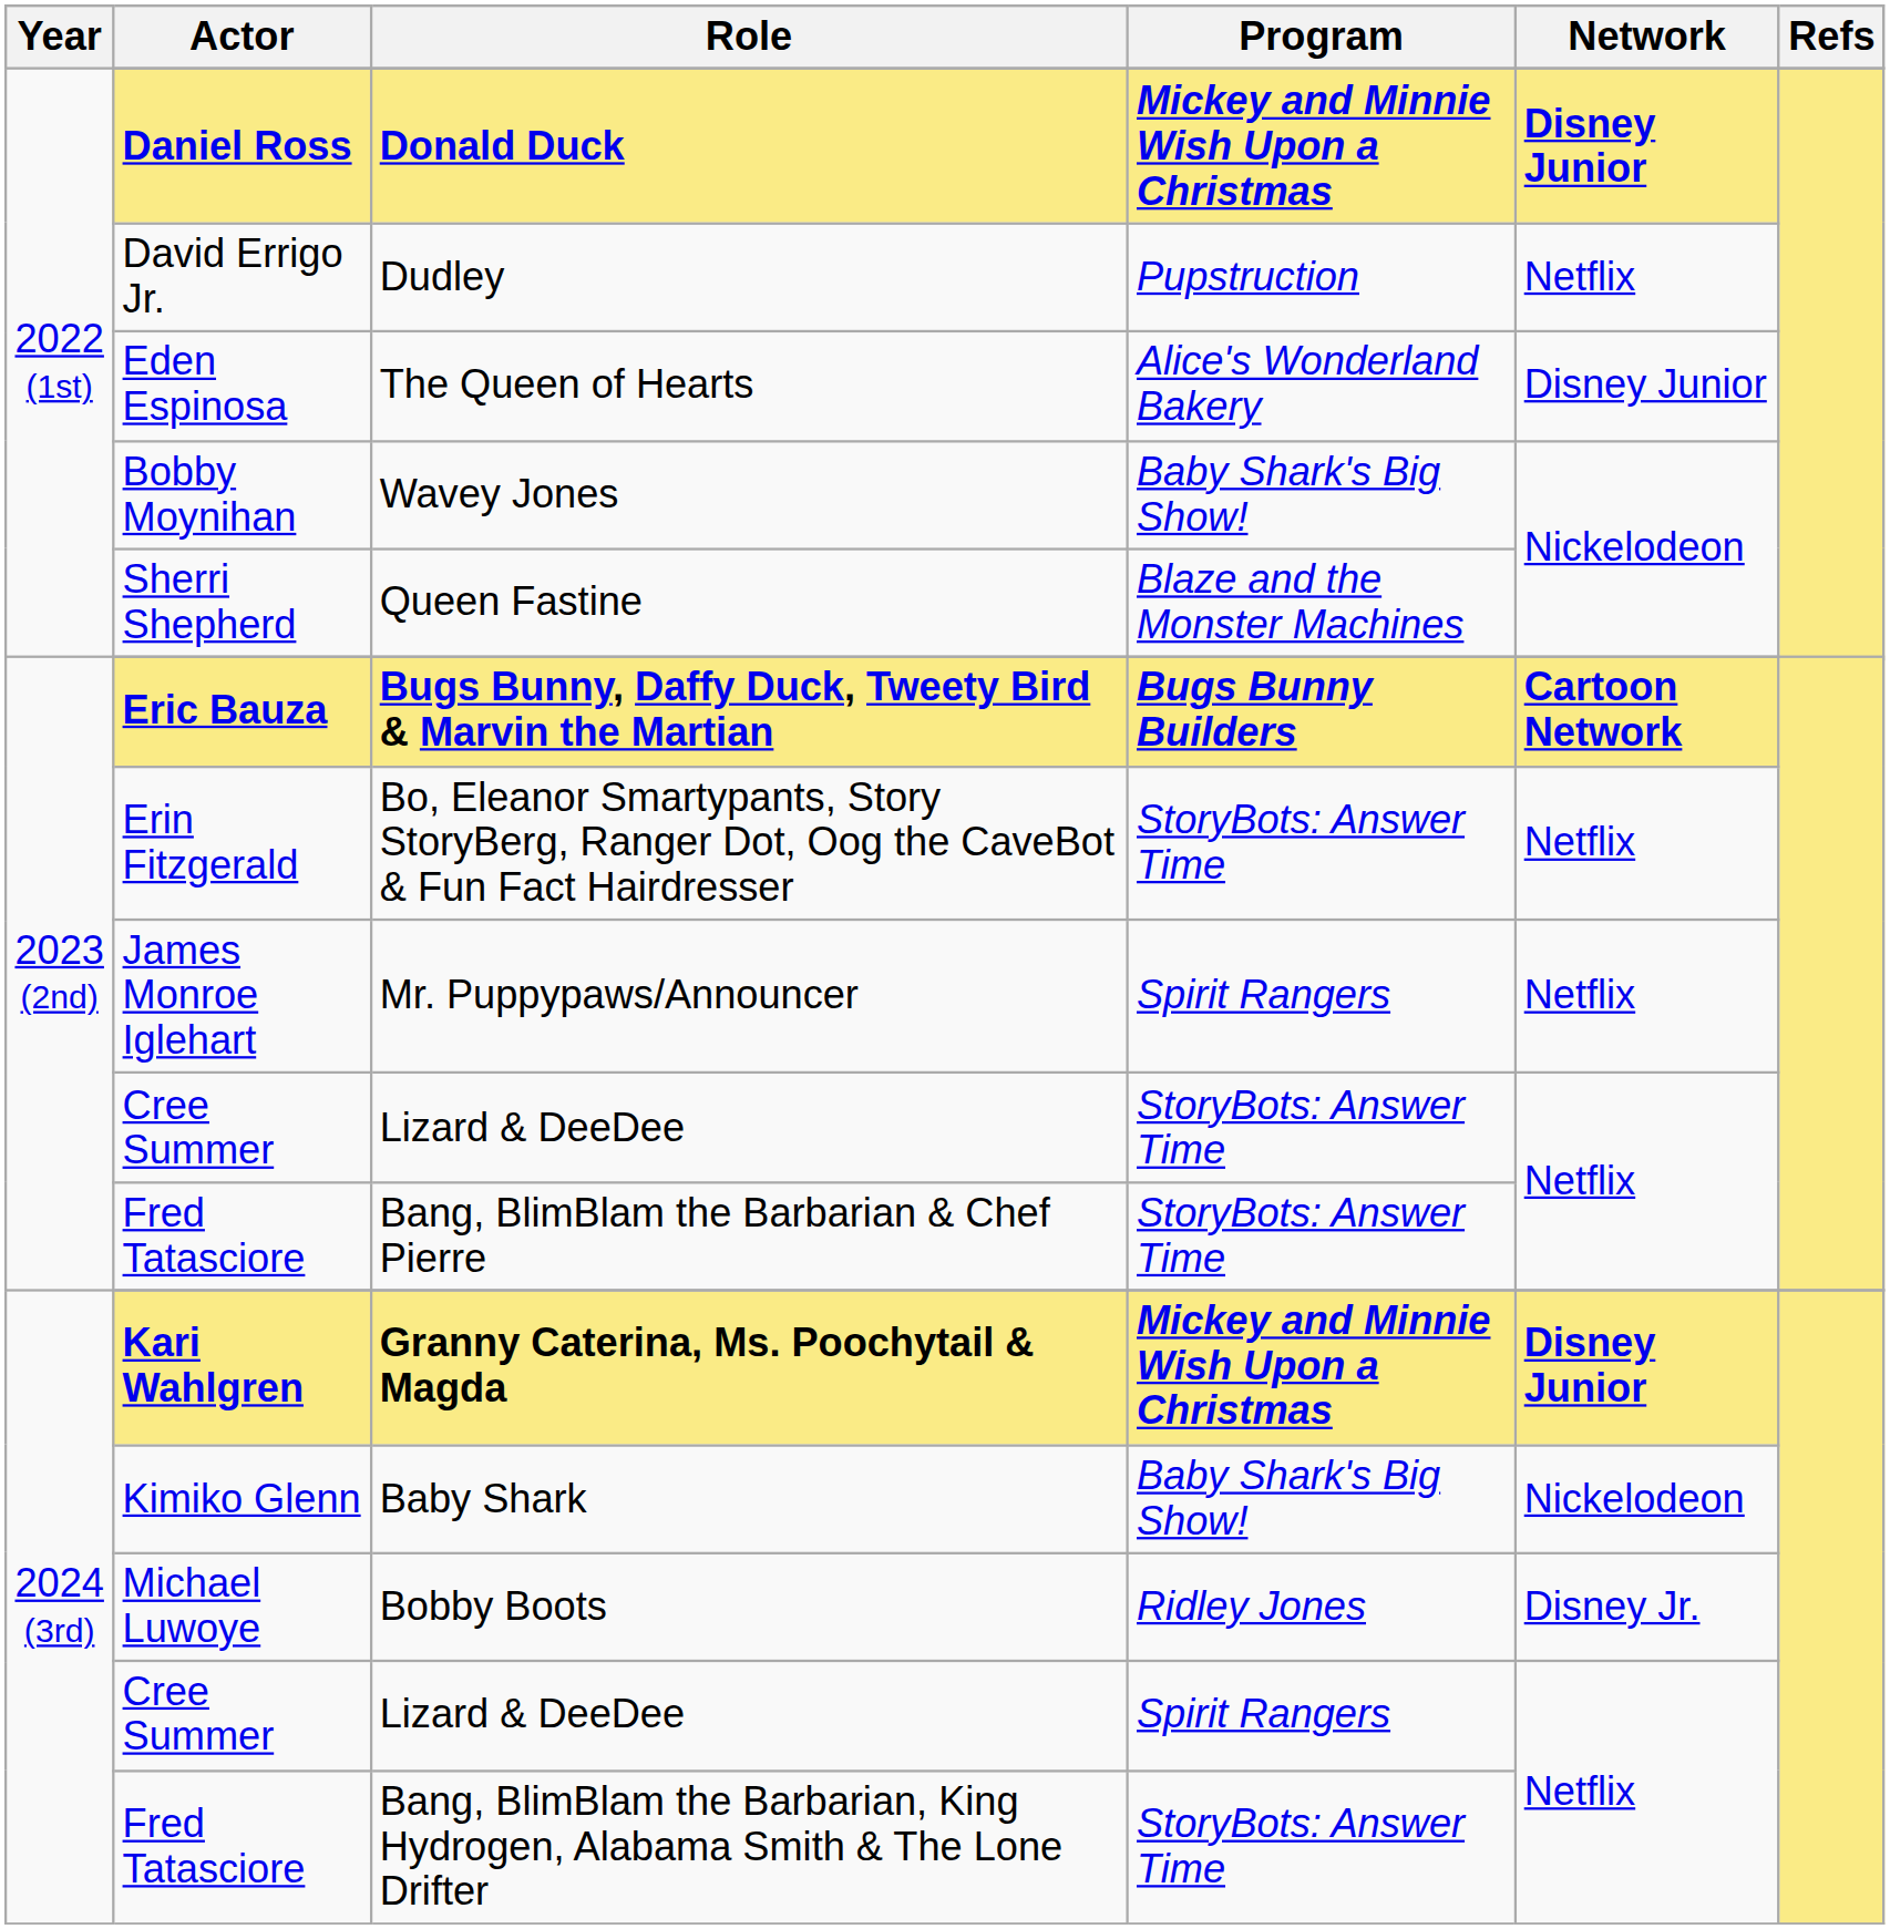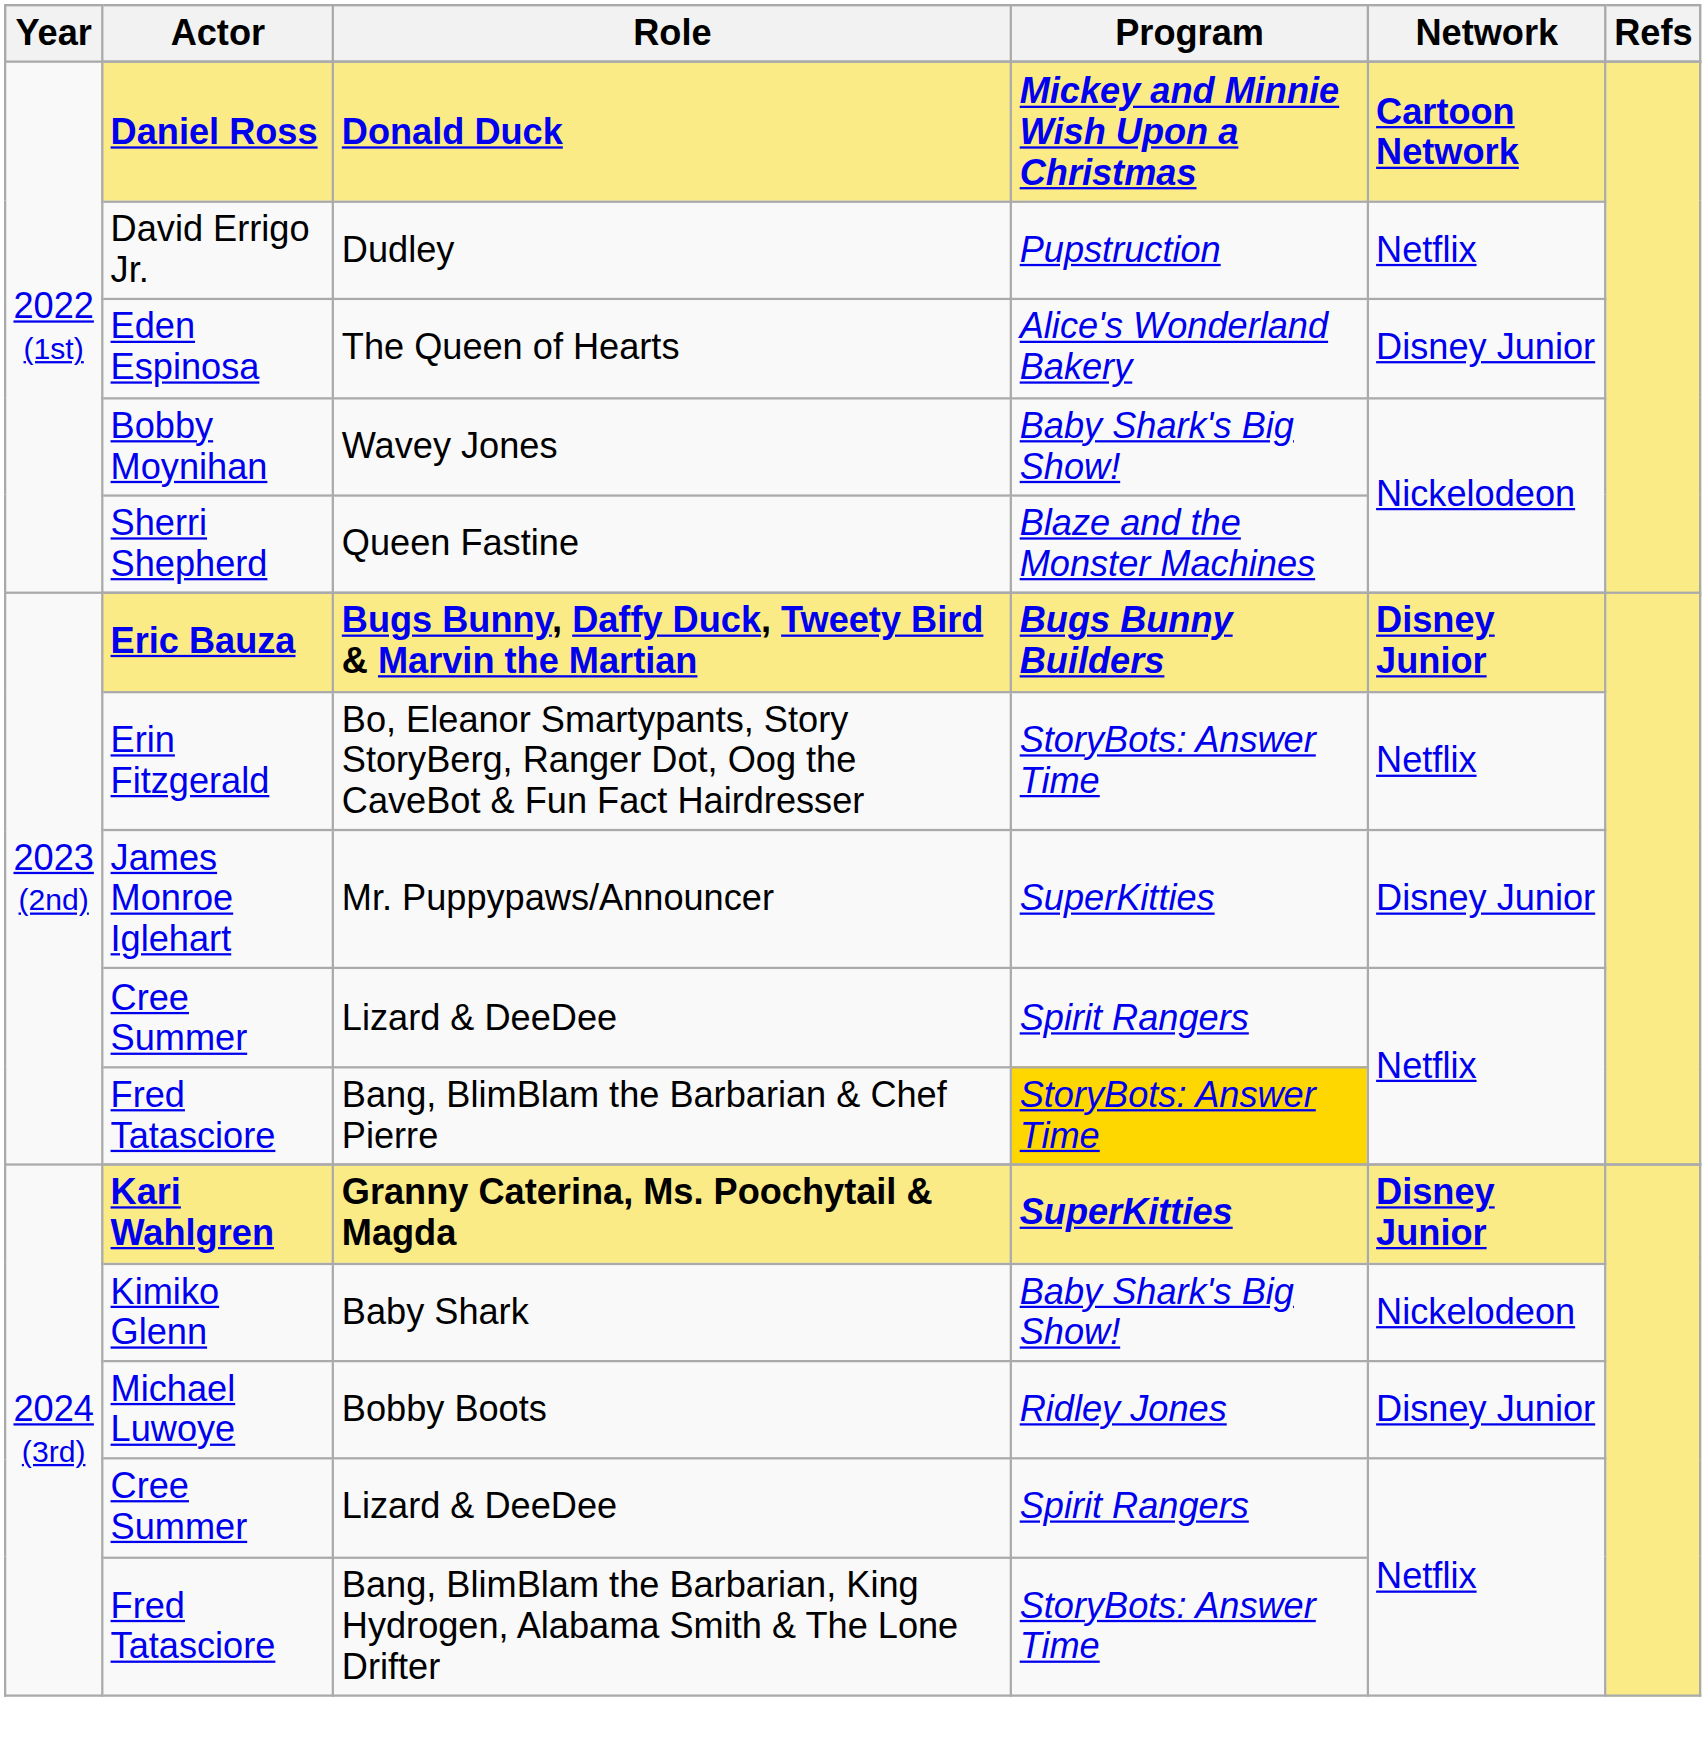Donald Duck | Network: Disney Junior -> Cartoon Network
Bugs Bunny, Daffy Duck, Tweety Bird & Marvin the Martian | Network: Cartoon Network -> Disney Junior
Mr. Puppypaws/Announcer | Program: Spirit Rangers -> SuperKitties
Mr. Puppypaws/Announcer | Network: Netflix -> Disney Junior
2023 (2nd) / Lizard & DeeDee | Program: StoryBots: Answer Time -> Spirit Rangers
Bang, BlimBlam the Barbarian & Chef Pierre | Program: no background -> gold background
Granny Caterina, Ms. Poochytail & Magda | Program: Mickey and Minnie Wish Upon a Christmas -> SuperKitties
Bobby Boots | Network: Disney Jr. -> Disney Junior
